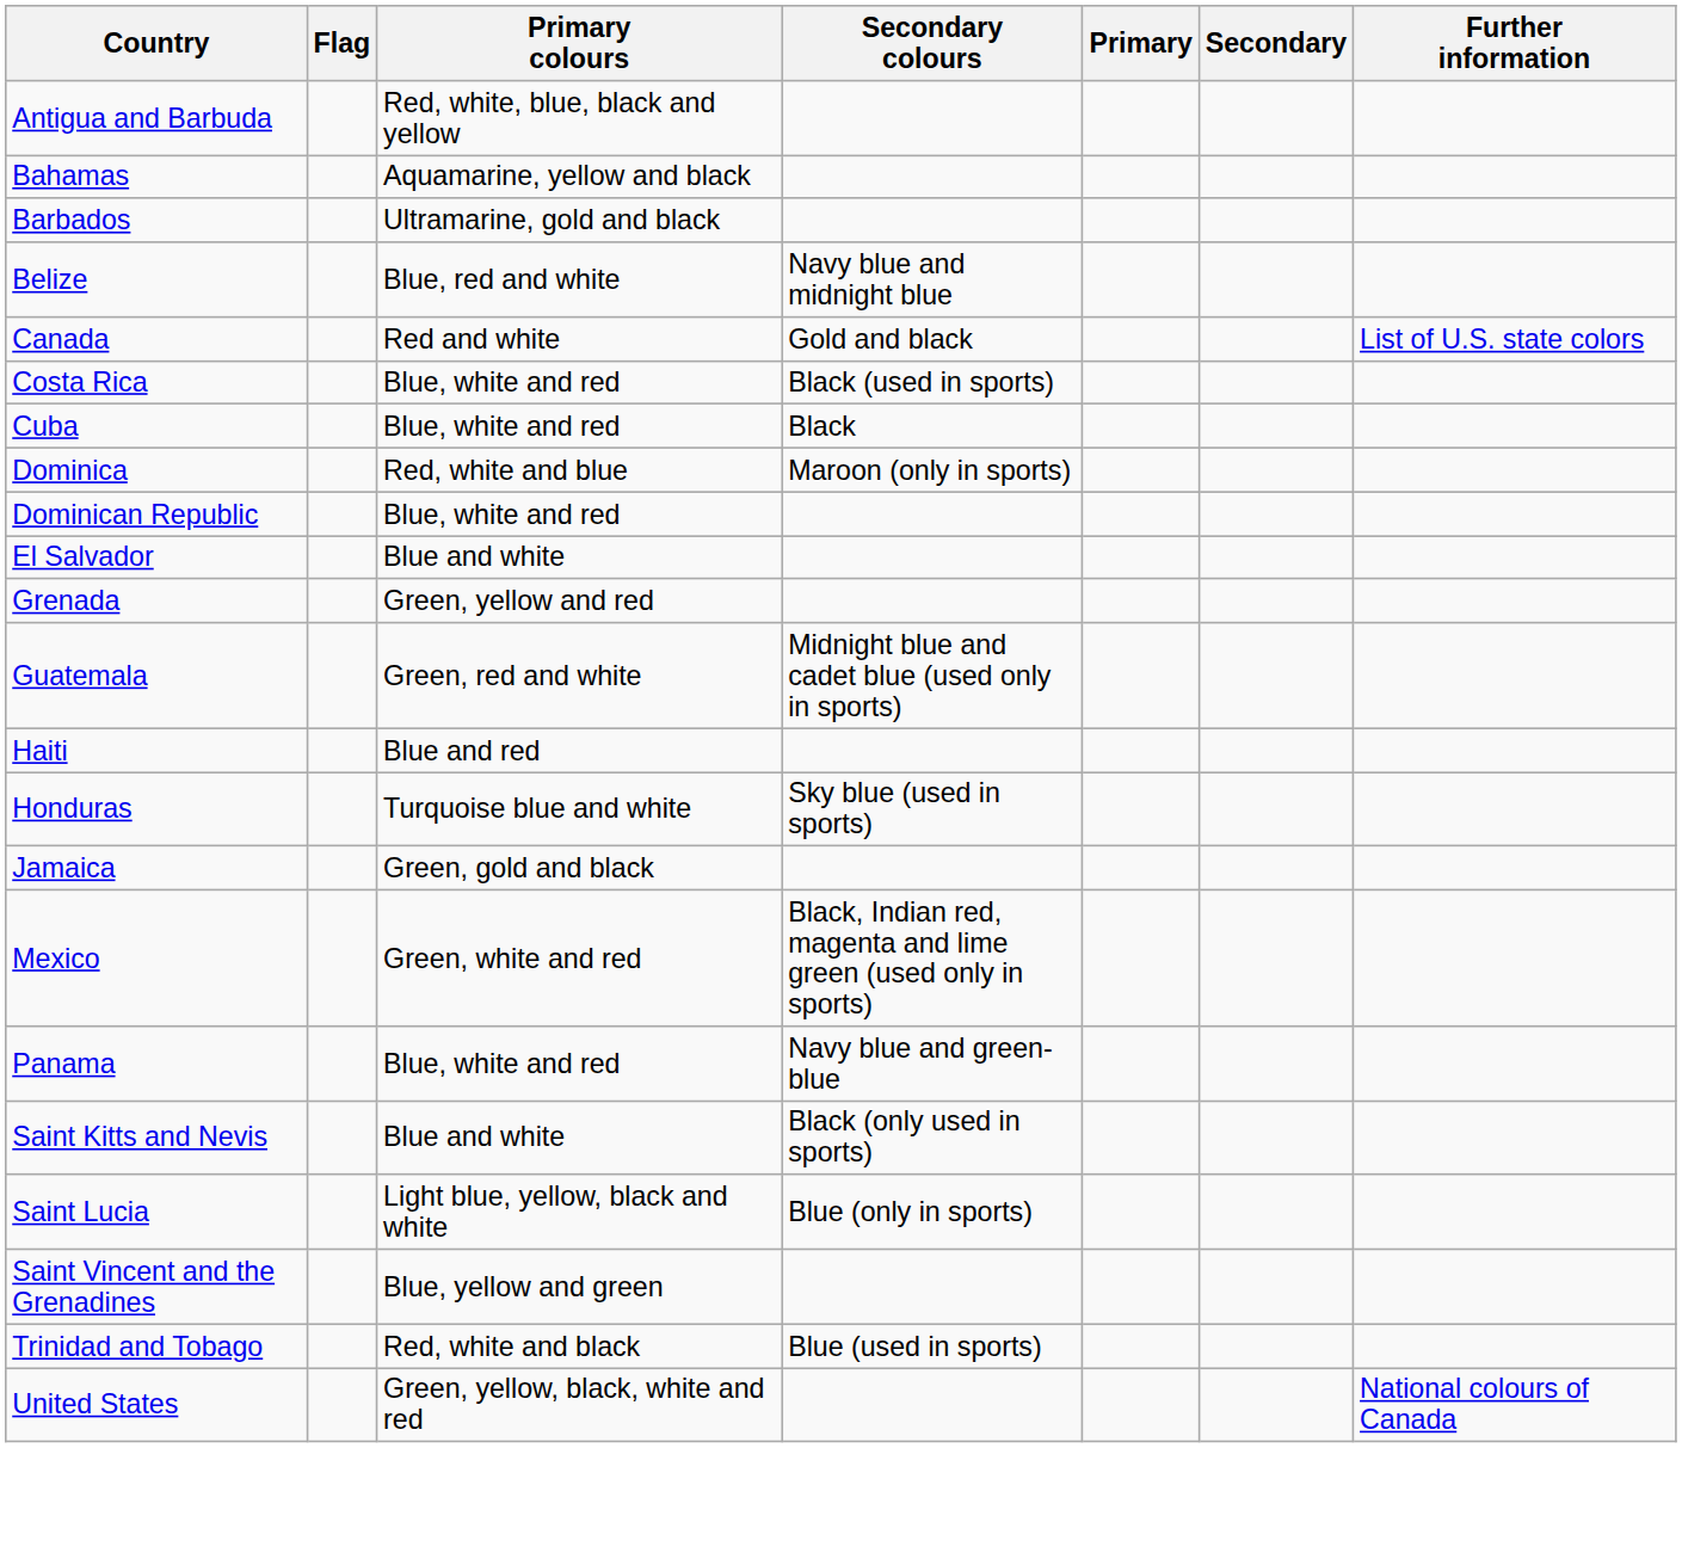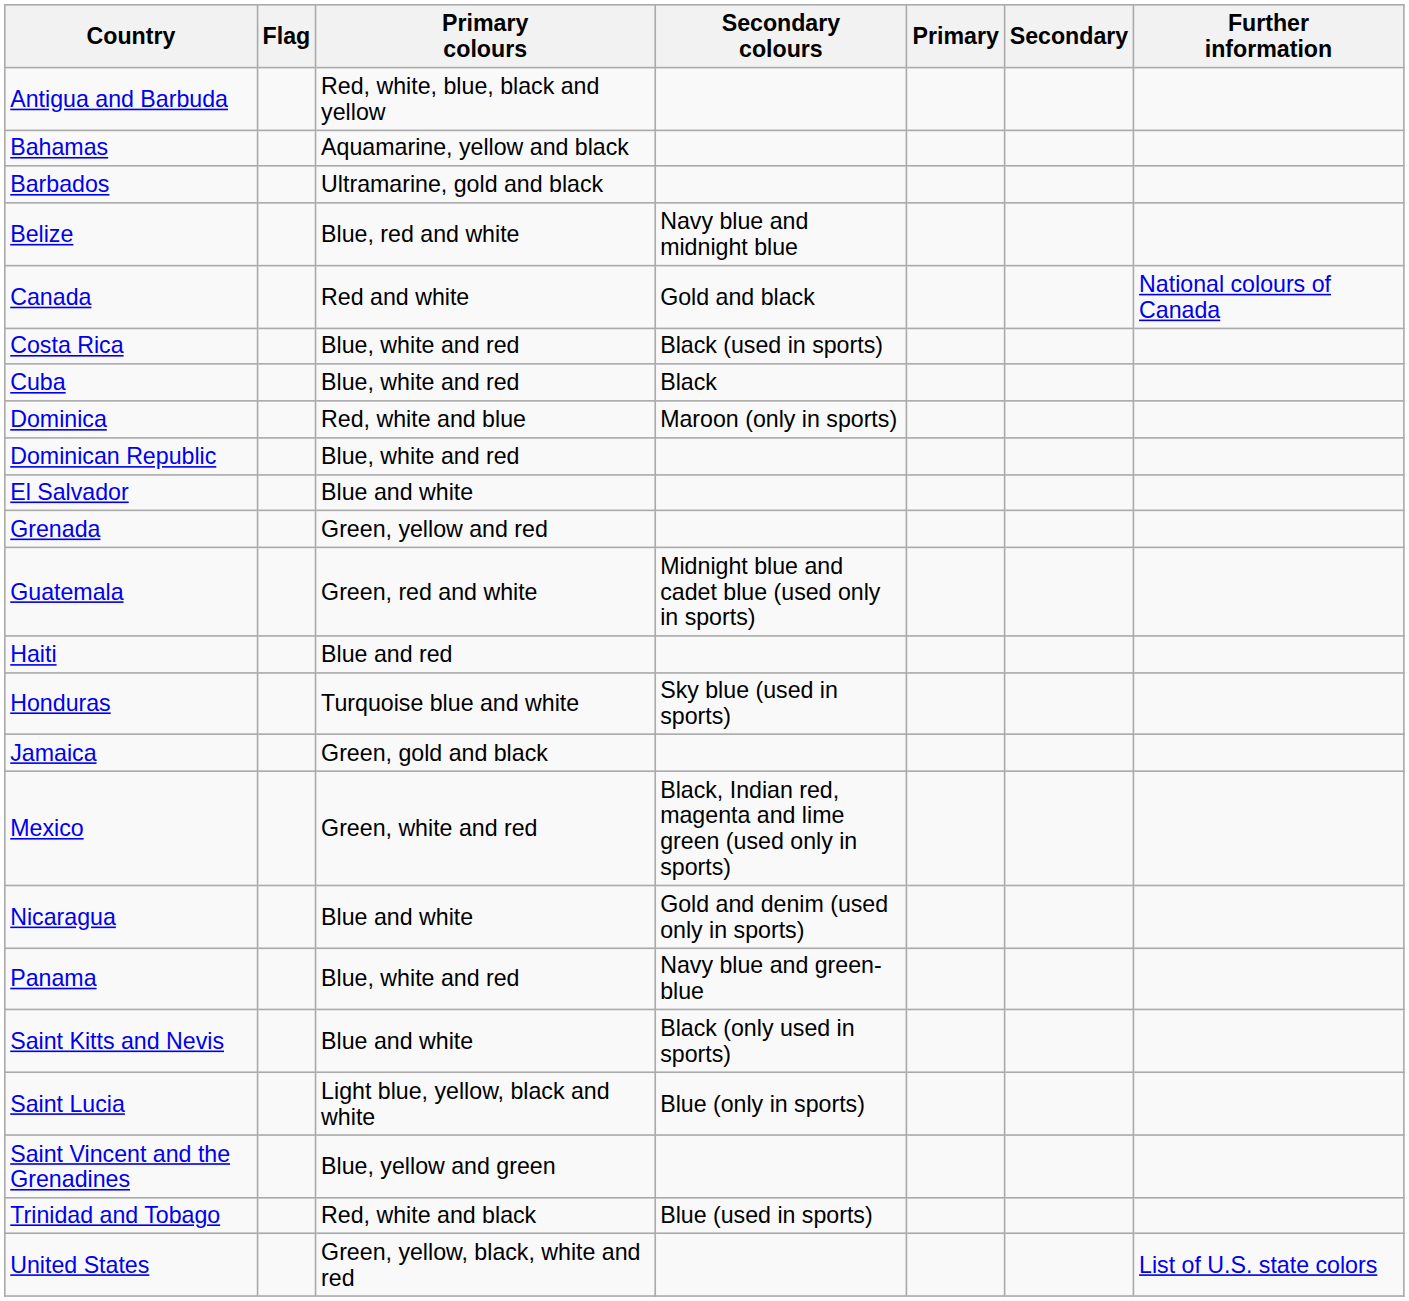Canada | Further information: List of U.S. state colors -> National colours of Canada
+ row: Nicaragua | Blue and white | Gold and denim (used only in sports)
United States | Further information: National colours of Canada -> List of U.S. state colors
